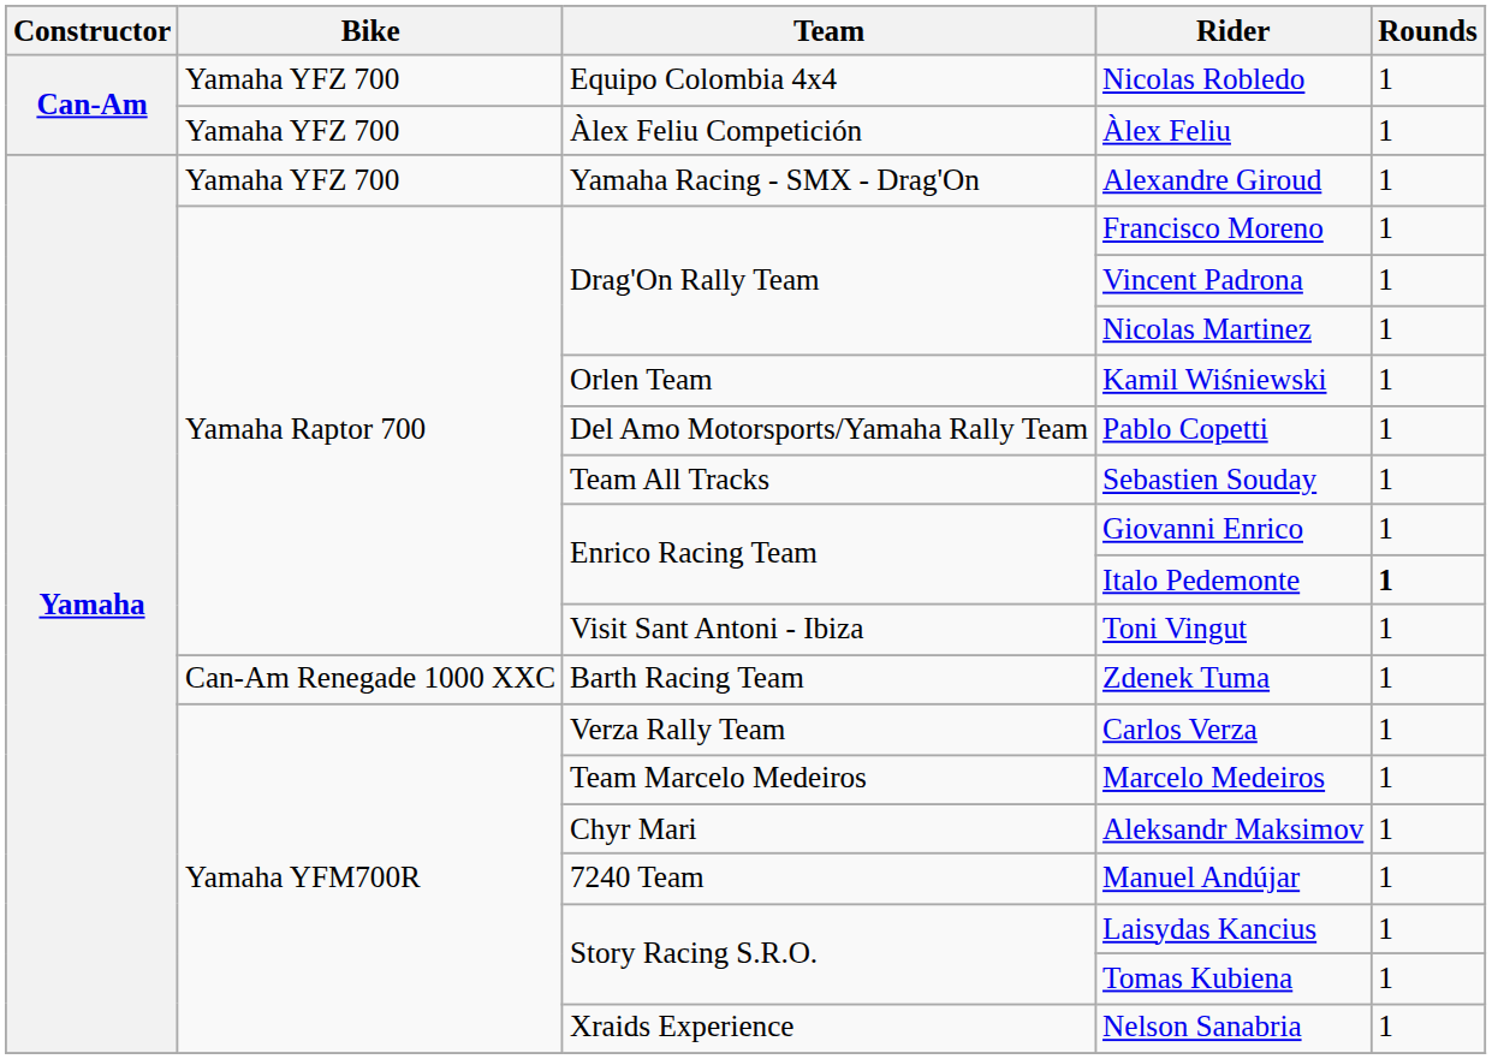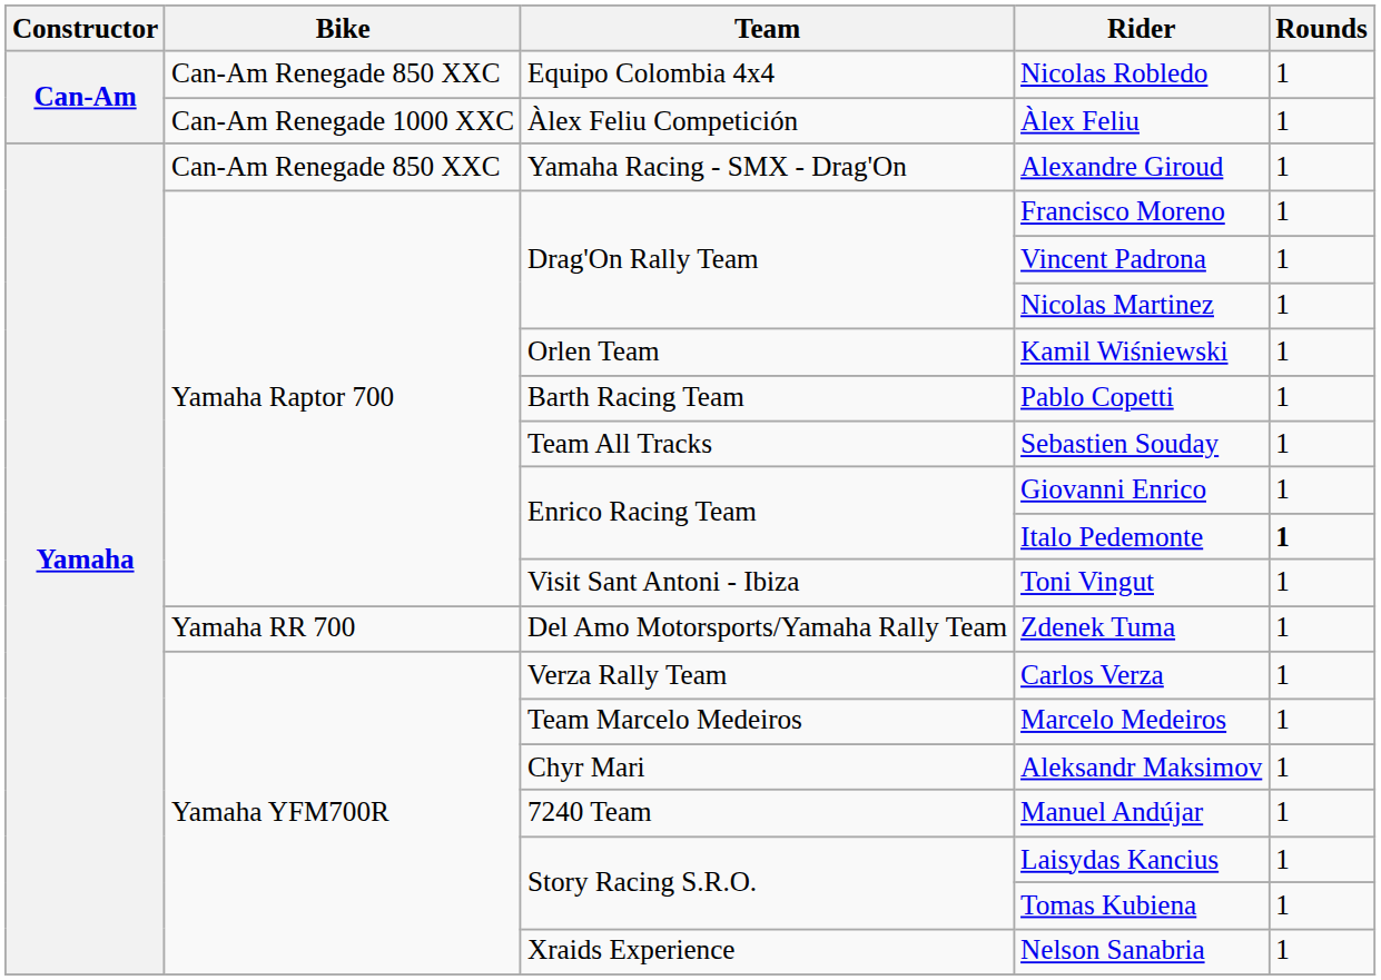Nicolas Robledo | Bike: Yamaha YFZ 700 -> Can-Am Renegade 850 XXC
Àlex Feliu | Bike: Yamaha YFZ 700 -> Can-Am Renegade 1000 XXC
Alexandre Giroud | Bike: Yamaha YFZ 700 -> Can-Am Renegade 850 XXC
Pablo Copetti | Team: Del Amo Motorsports/Yamaha Rally Team -> Barth Racing Team
Zdenek Tuma | Bike: Can-Am Renegade 1000 XXC -> Yamaha RR 700
Zdenek Tuma | Team: Barth Racing Team -> Del Amo Motorsports/Yamaha Rally Team
